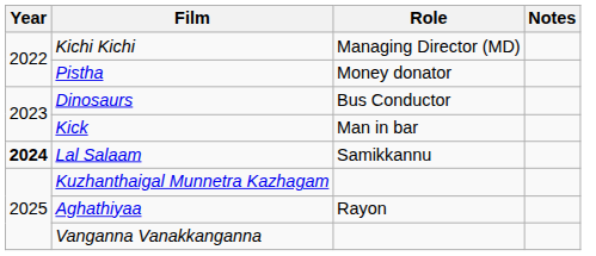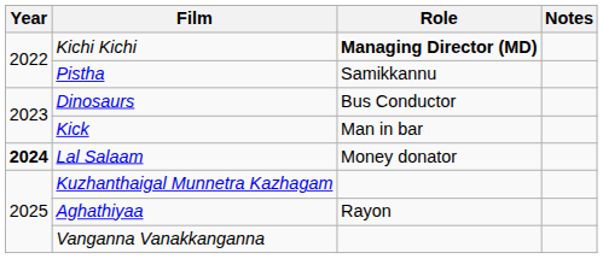Kichi Kichi | Role: normal -> bold
Pistha | Role: Money donator -> Samikkannu
Lal Salaam | Role: Samikkannu -> Money donator
